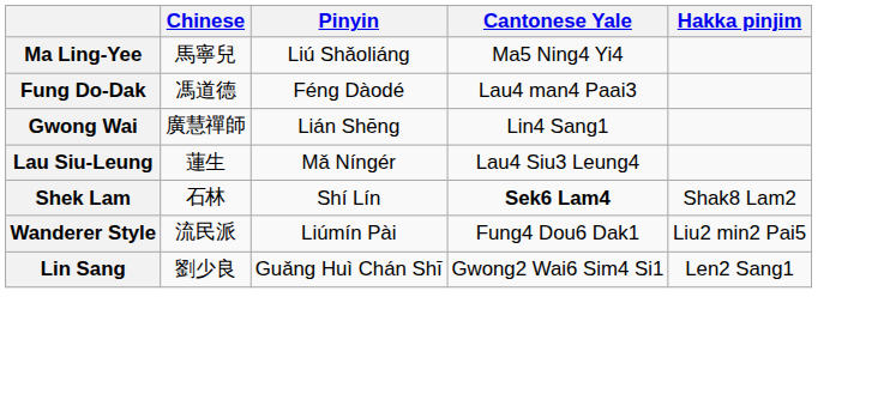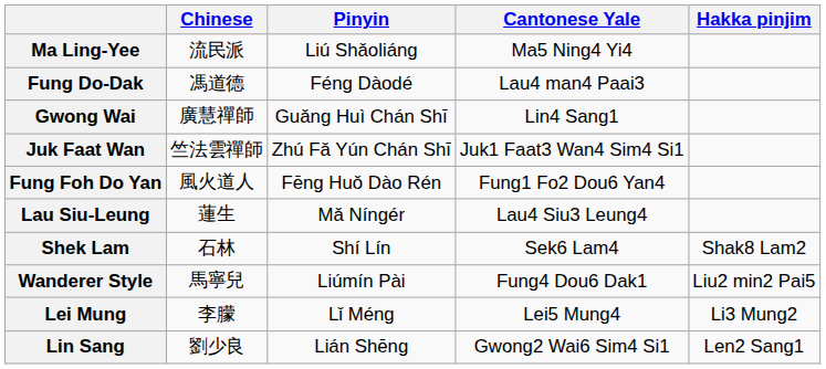Ma Ling-Yee | Chinese: 馬寧兒 -> 流民派
Gwong Wai | Pinyin: Lián Shēng -> Guǎng Huì Chán Shī
+ row: Juk Faat Wan | 竺法雲禪師 | Zhú Fǎ Yún Chán Shī | Juk1 Faat3 Wan4 Sim4 Si1
+ row: Fung Foh Do Yan | 風火道人 | Fēng Huǒ Dào Rén | Fung1 Fo2 Dou6 Yan4
Shek Lam | Cantonese Yale: bold -> normal
Wanderer Style | Chinese: 流民派 -> 馬寧兒
+ row: Lei Mung | 李朦 | Lǐ Méng | Lei5 Mung4 | Li3 Mung2
Lin Sang | Pinyin: Guǎng Huì Chán Shī -> Lián Shēng
